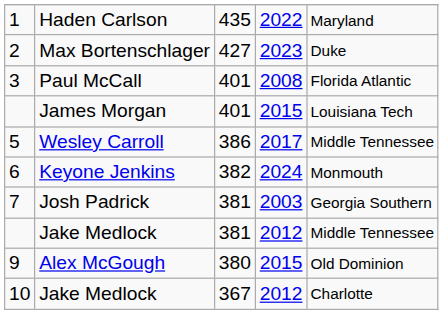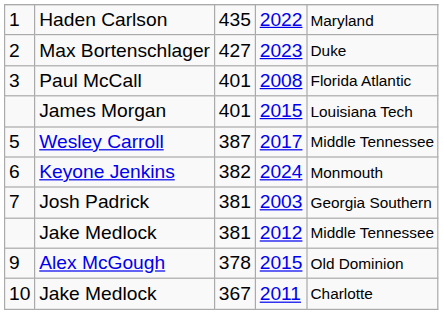Wesley Carroll | column 3: 386 -> 387
Alex McGough | column 3: 380 -> 378
10 / Jake Medlock | column 4: 2012 -> 2011
